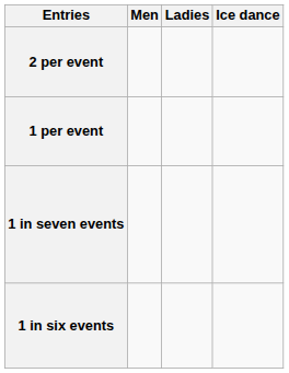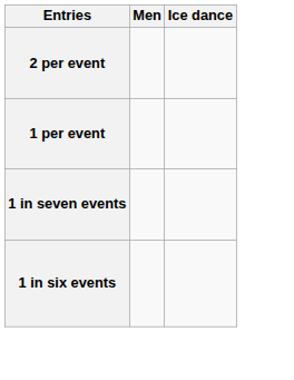- column: Ladies
